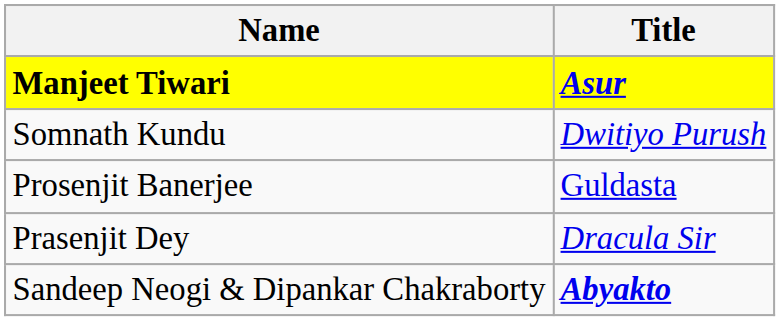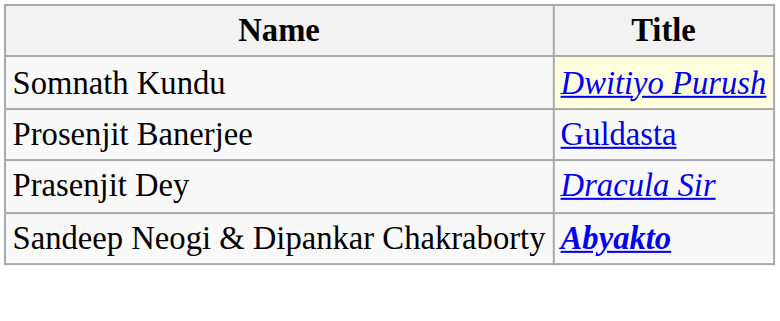- row: Manjeet Tiwari | Asur
Somnath Kundu | Title: no background -> lightyellow background
